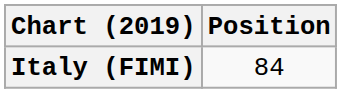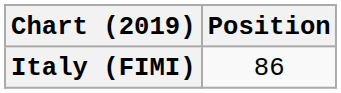Italy (FIMI) | Position: 84 -> 86
